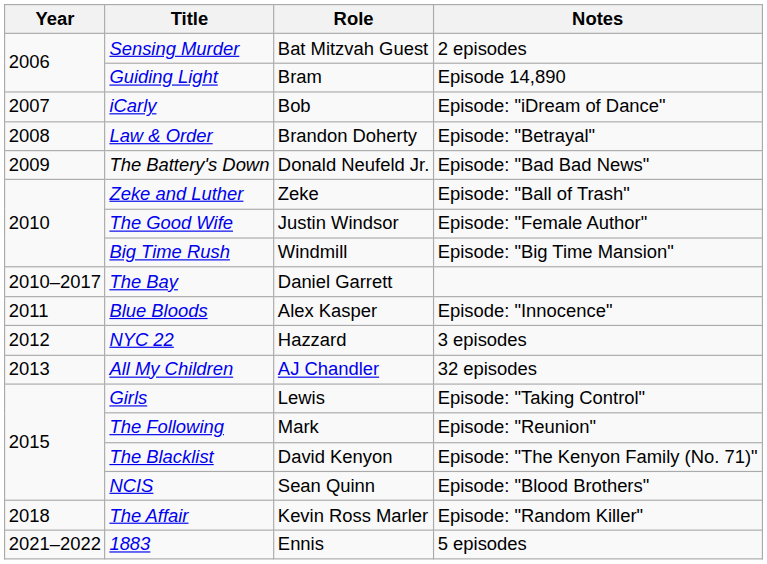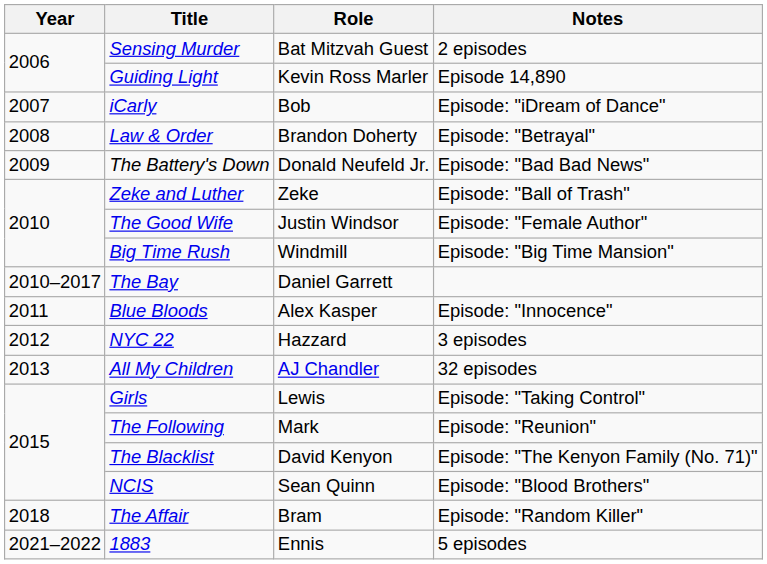Guiding Light | Role: Bram -> Kevin Ross Marler
The Affair | Role: Kevin Ross Marler -> Bram
